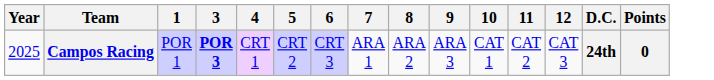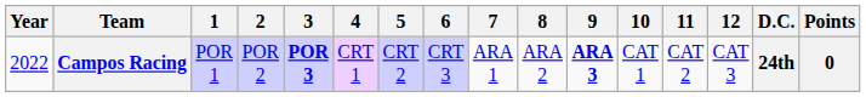+ column: 2 | POR 2
Campos Racing | Year: 2025 -> 2022
Campos Racing | 9: normal -> bold
